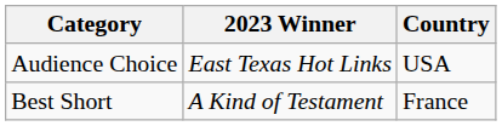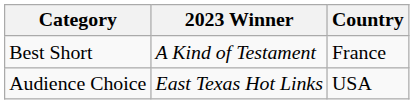rows swapped: Best Short <-> Audience Choice
